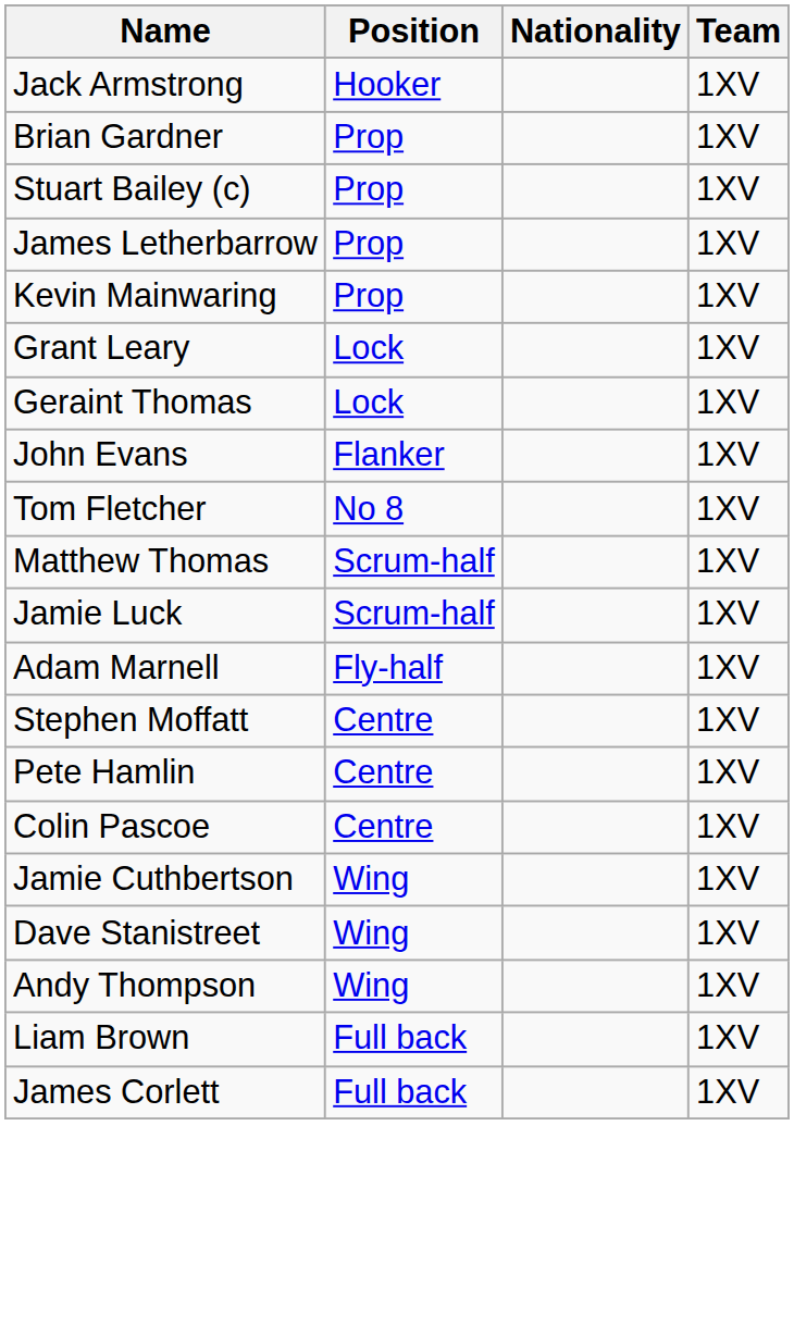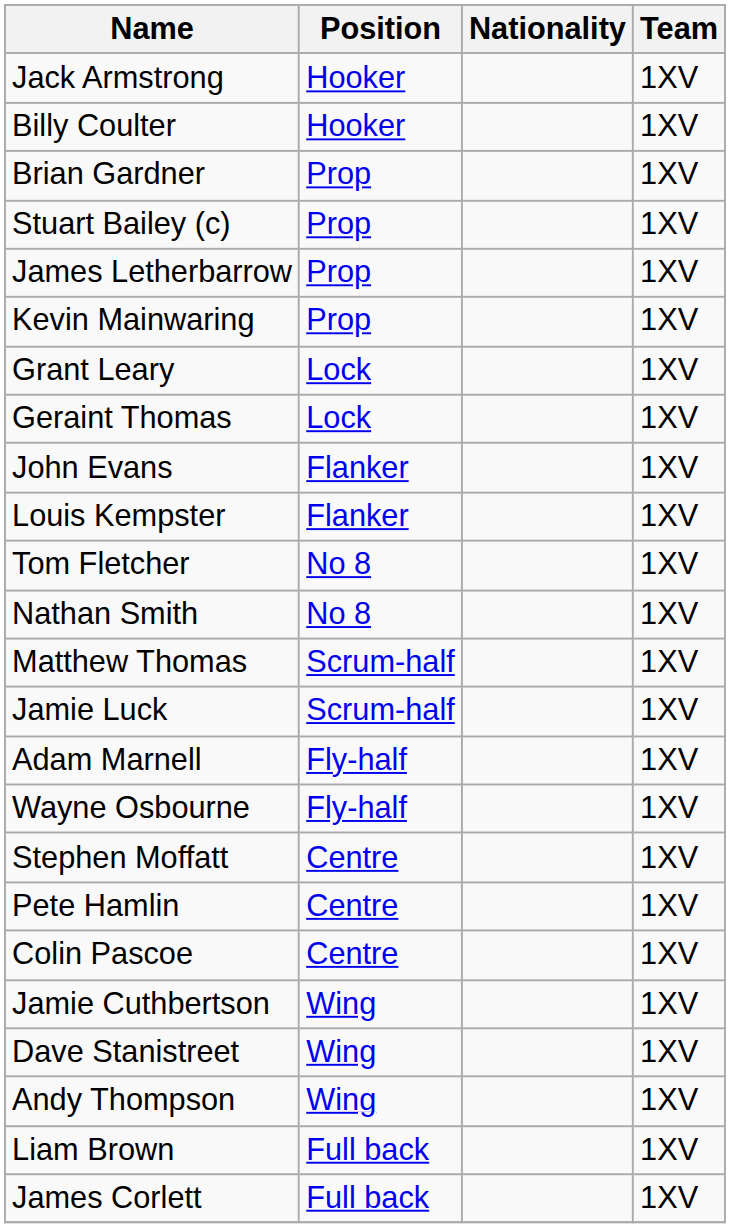+ row: Billy Coulter | Hooker | 1XV
+ row: Louis Kempster | Flanker | 1XV
+ row: Nathan Smith | No 8 | 1XV
+ row: Wayne Osbourne | Fly-half | 1XV
